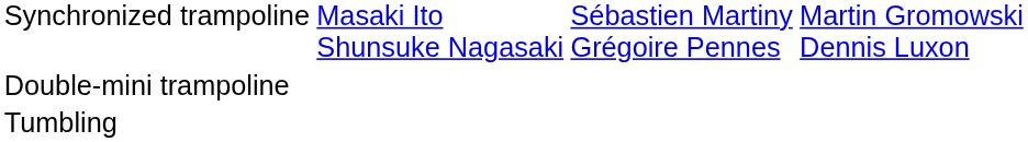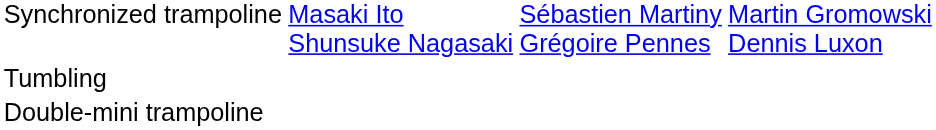rows swapped: Double-mini trampoline <-> Tumbling
